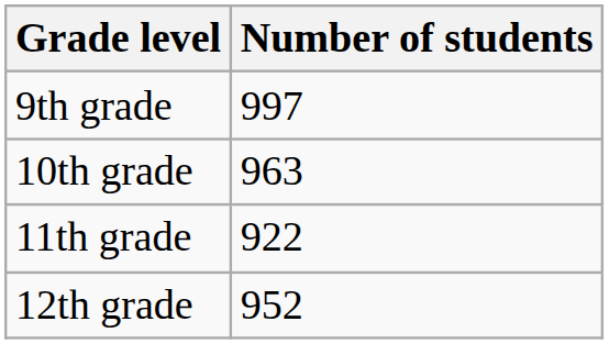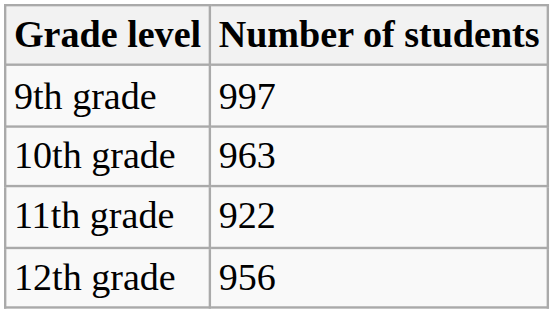12th grade | Number of students: 952 -> 956
